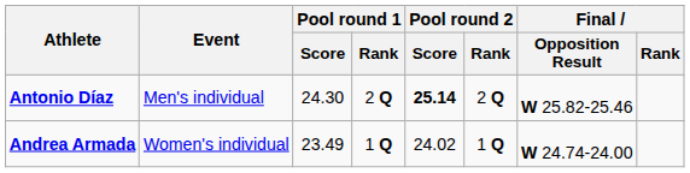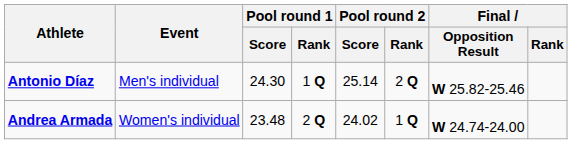Antonio Díaz | Pool round 1 / Rank: 2 Q -> 1 Q
Antonio Díaz | Pool round 2 / Score: bold -> normal
Andrea Armada | Pool round 1 / Score: 23.49 -> 23.48
Andrea Armada | Pool round 1 / Rank: 1 Q -> 2 Q
